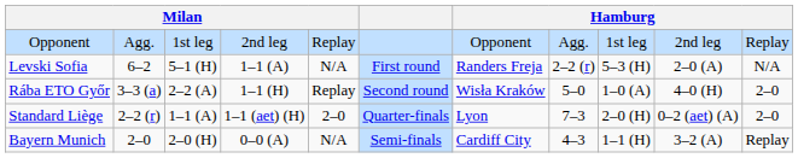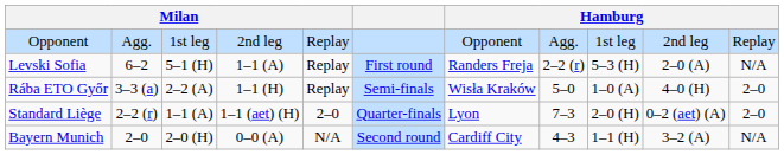Levski Sofia | column 5: N/A -> Replay
Rába ETO Győr | column 6: Second round -> Semi-finals
Bayern Munich | column 6: Semi-finals -> Second round
Bayern Munich | column 11: Replay -> N/A
